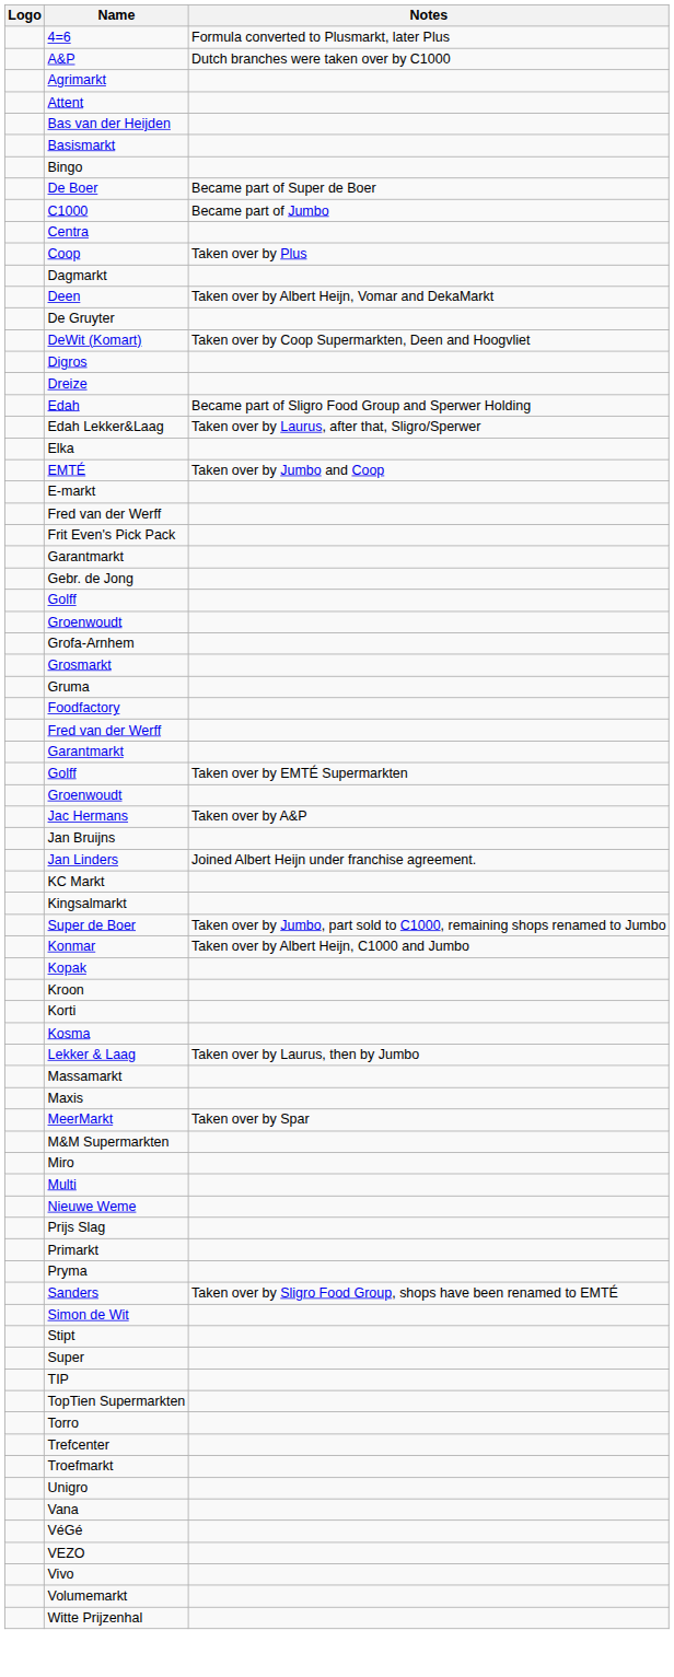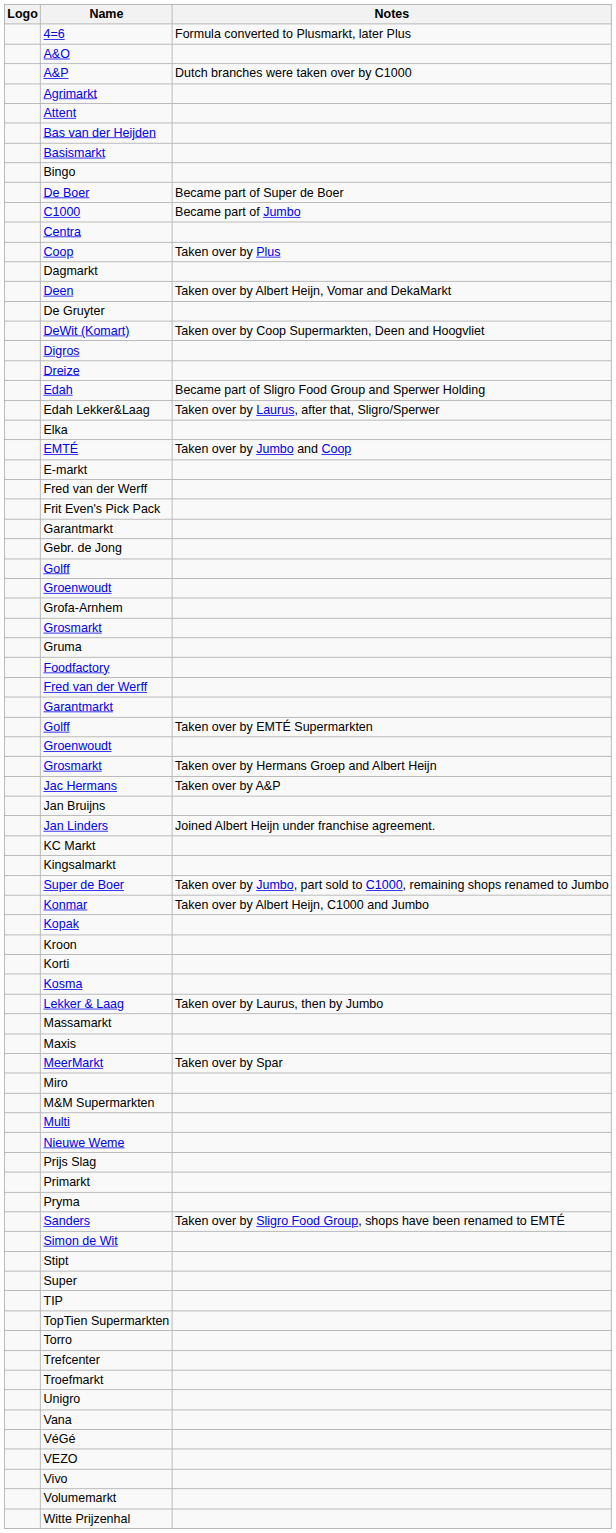+ row: A&O
+ row: Grosmarkt | Taken over by Hermans Groep and Albert Heijn
rows swapped: Miro <-> M&M Supermarkten
